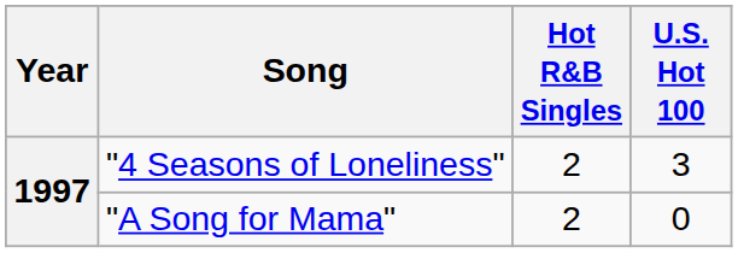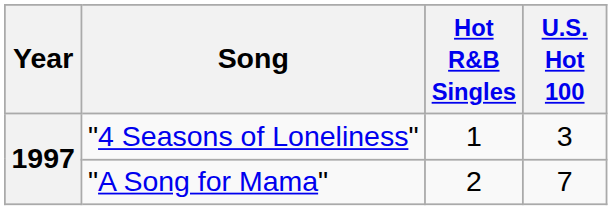"4 Seasons of Loneliness" | Hot R&B Singles: 2 -> 1
"A Song for Mama" | U.S. Hot 100: 0 -> 7
